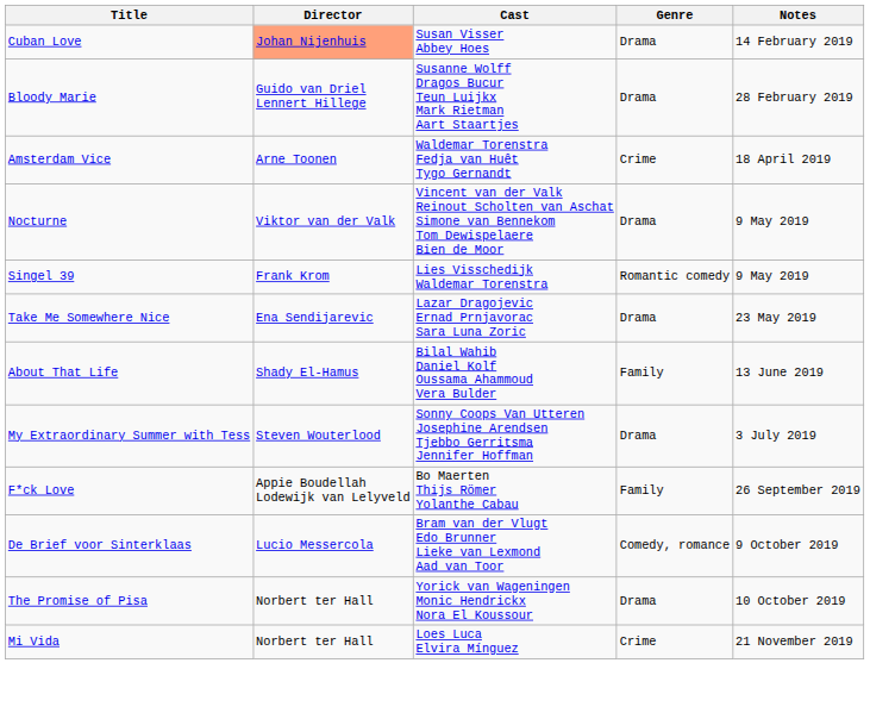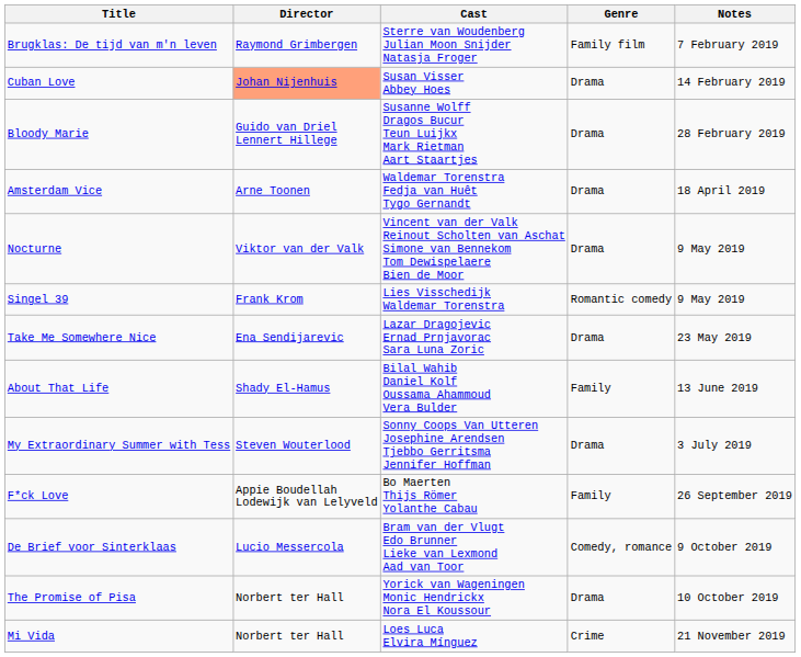+ row: Brugklas: De tijd van m'n leven | Raymond Grimbergen | Sterre van Woudenberg Julian Moon Snijder Natasja Froger | Family film | 7 February 2019
Amsterdam Vice | Genre: Crime -> Drama
